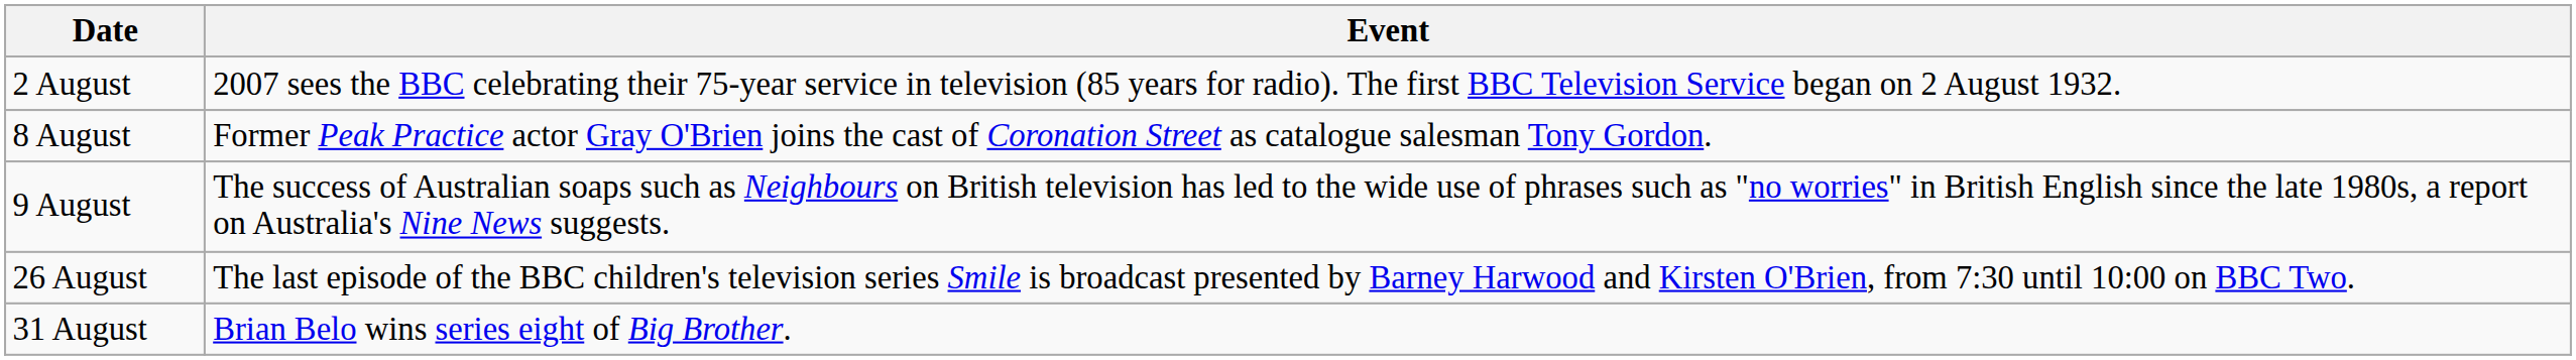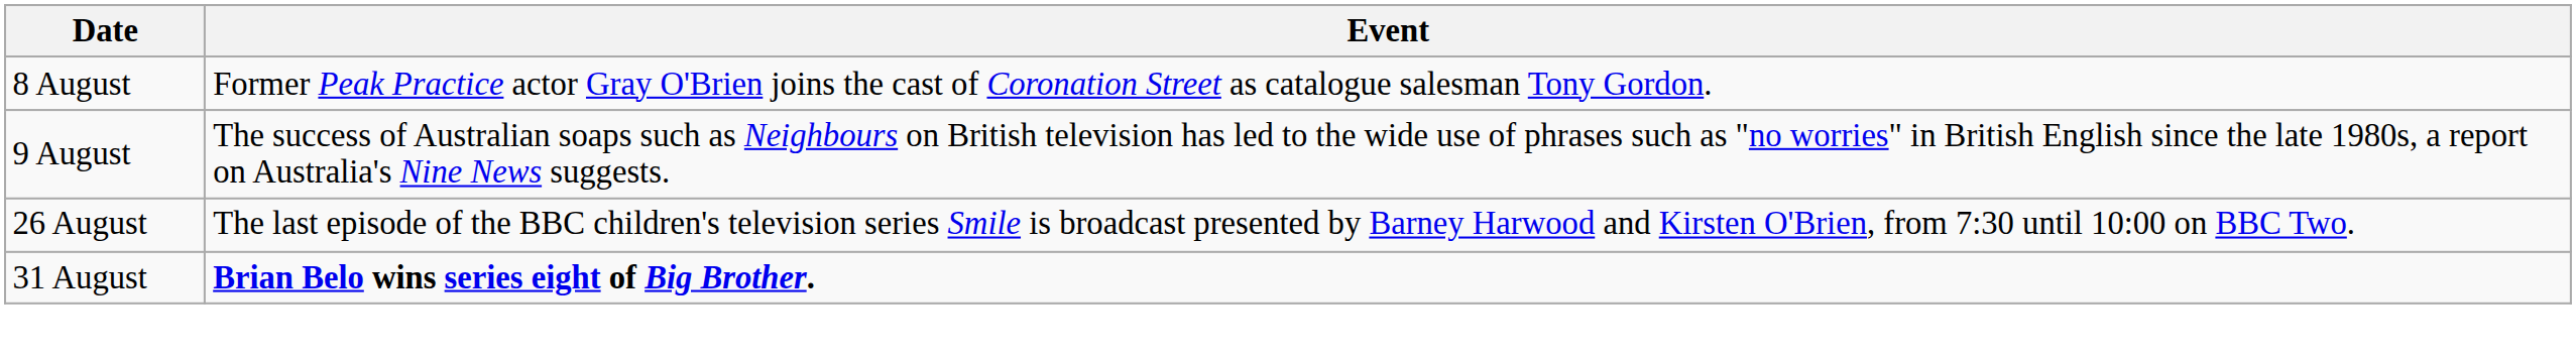- row: 2 August | 2007 sees the BBC celebrating their 75-year service in television (85 years for radio). The first BBC Television Service began on 2 August 1932.
31 August | Event: normal -> bold
